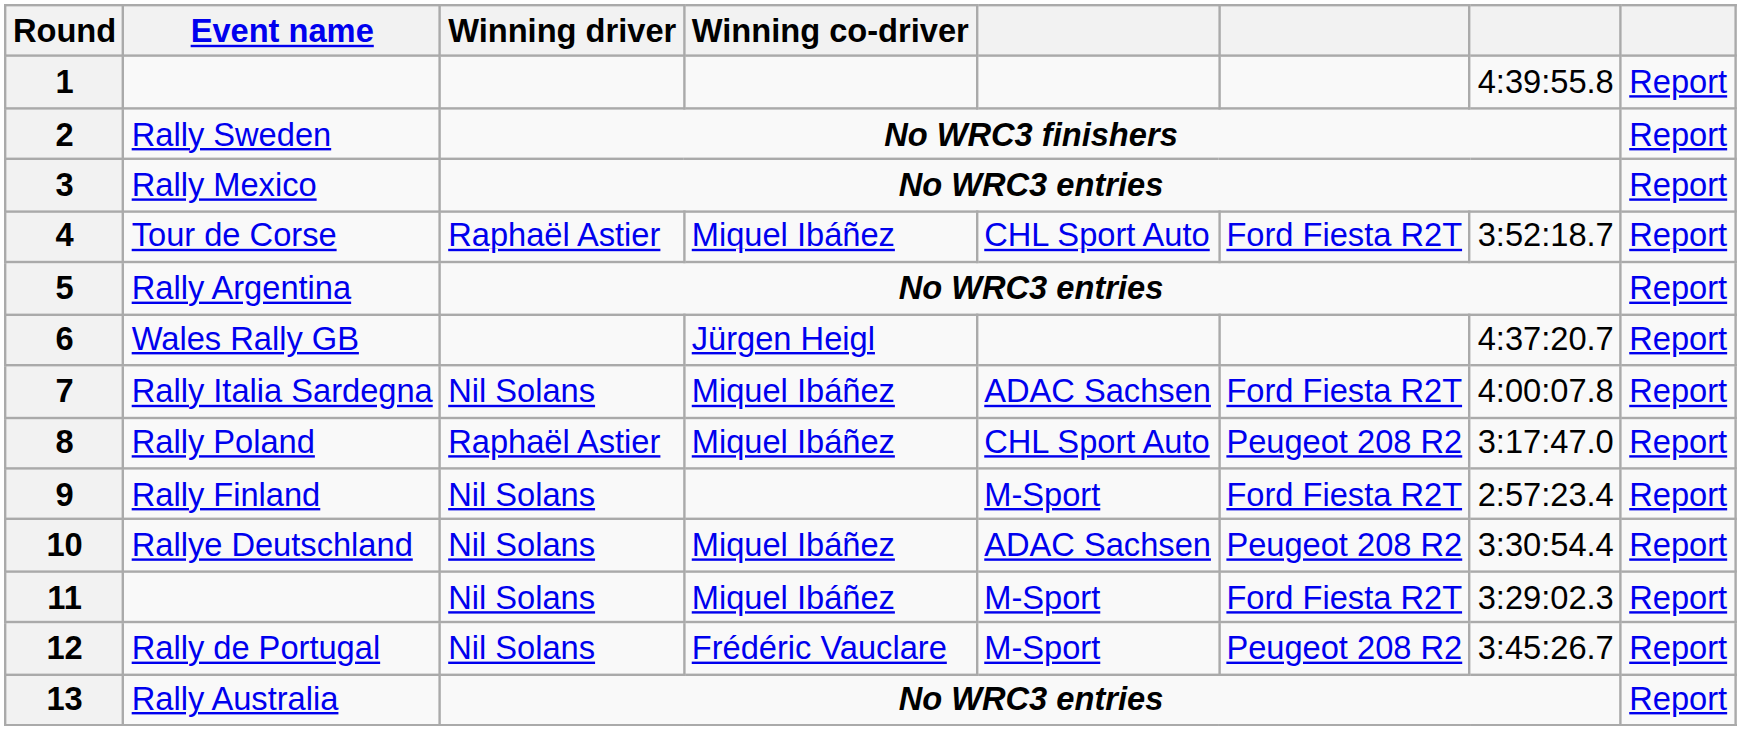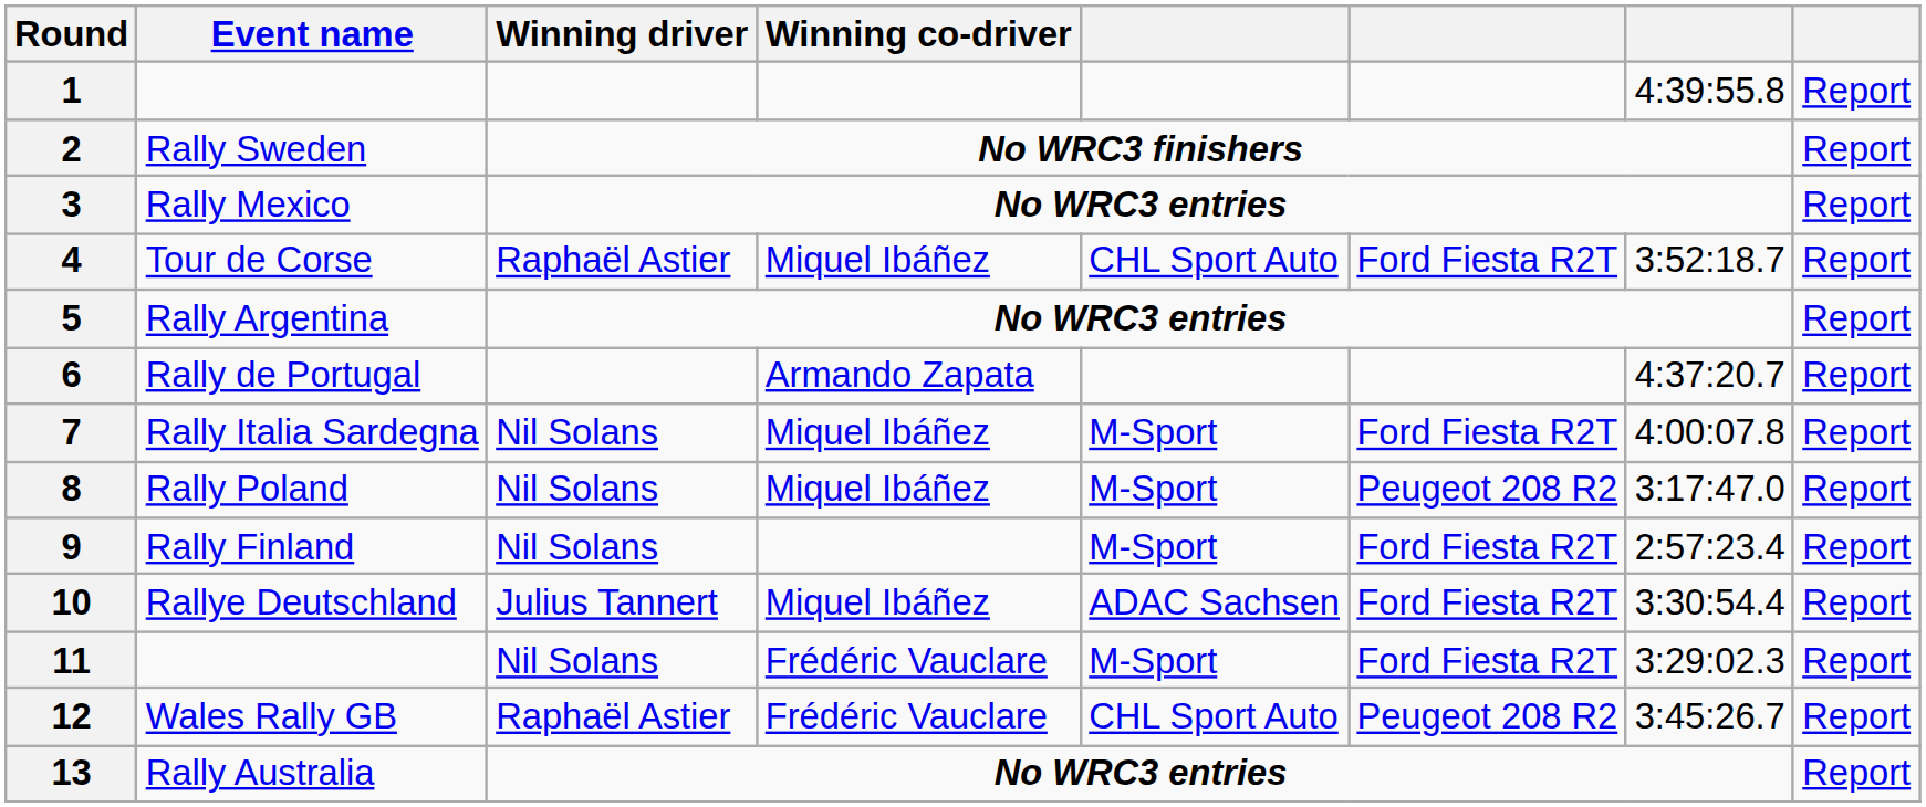6 | Event name: Wales Rally GB -> Rally de Portugal
6 | Winning co-driver: Jürgen Heigl -> Armando Zapata
7 | column 5: ADAC Sachsen -> M-Sport
8 | Winning driver: Raphaël Astier -> Nil Solans
8 | column 5: CHL Sport Auto -> M-Sport
10 | Winning driver: Nil Solans -> Julius Tannert
10 | column 6: Peugeot 208 R2 -> Ford Fiesta R2T
11 | Winning co-driver: Miquel Ibáñez -> Frédéric Vauclare
12 | Event name: Rally de Portugal -> Wales Rally GB
12 | Winning driver: Nil Solans -> Raphaël Astier
12 | column 5: M-Sport -> CHL Sport Auto
